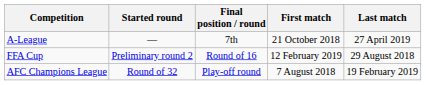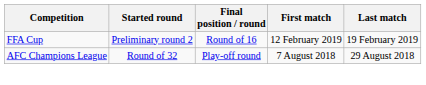- row: A-League | — | 7th | 21 October 2018 | 27 April 2019
FFA Cup | Last match: 29 August 2018 -> 19 February 2019
AFC Champions League | Last match: 19 February 2019 -> 29 August 2018
